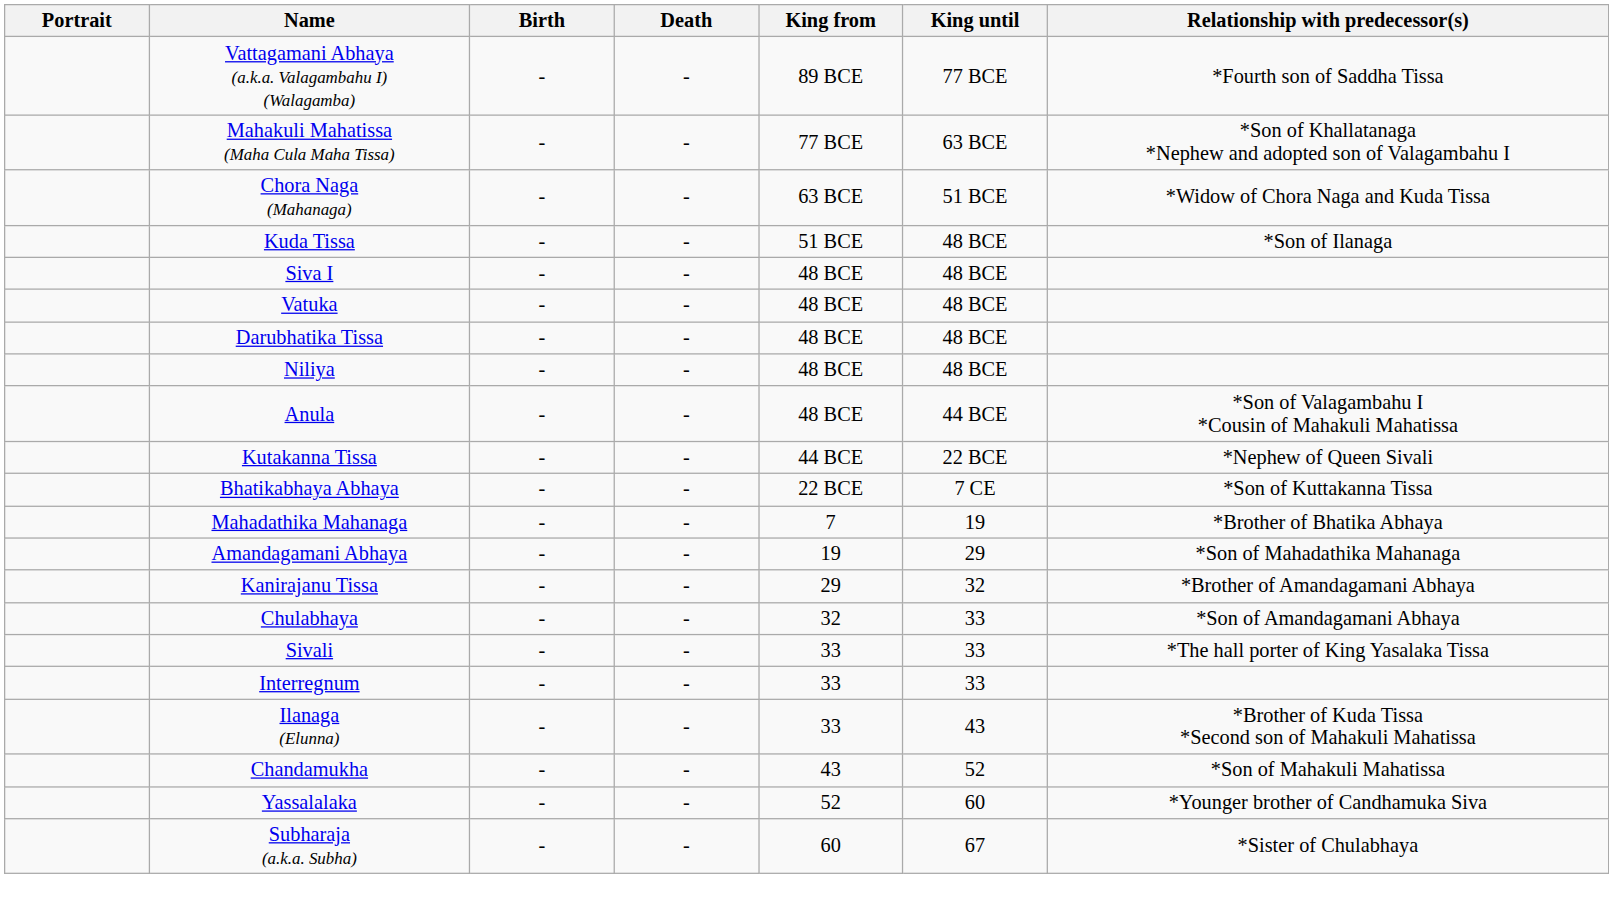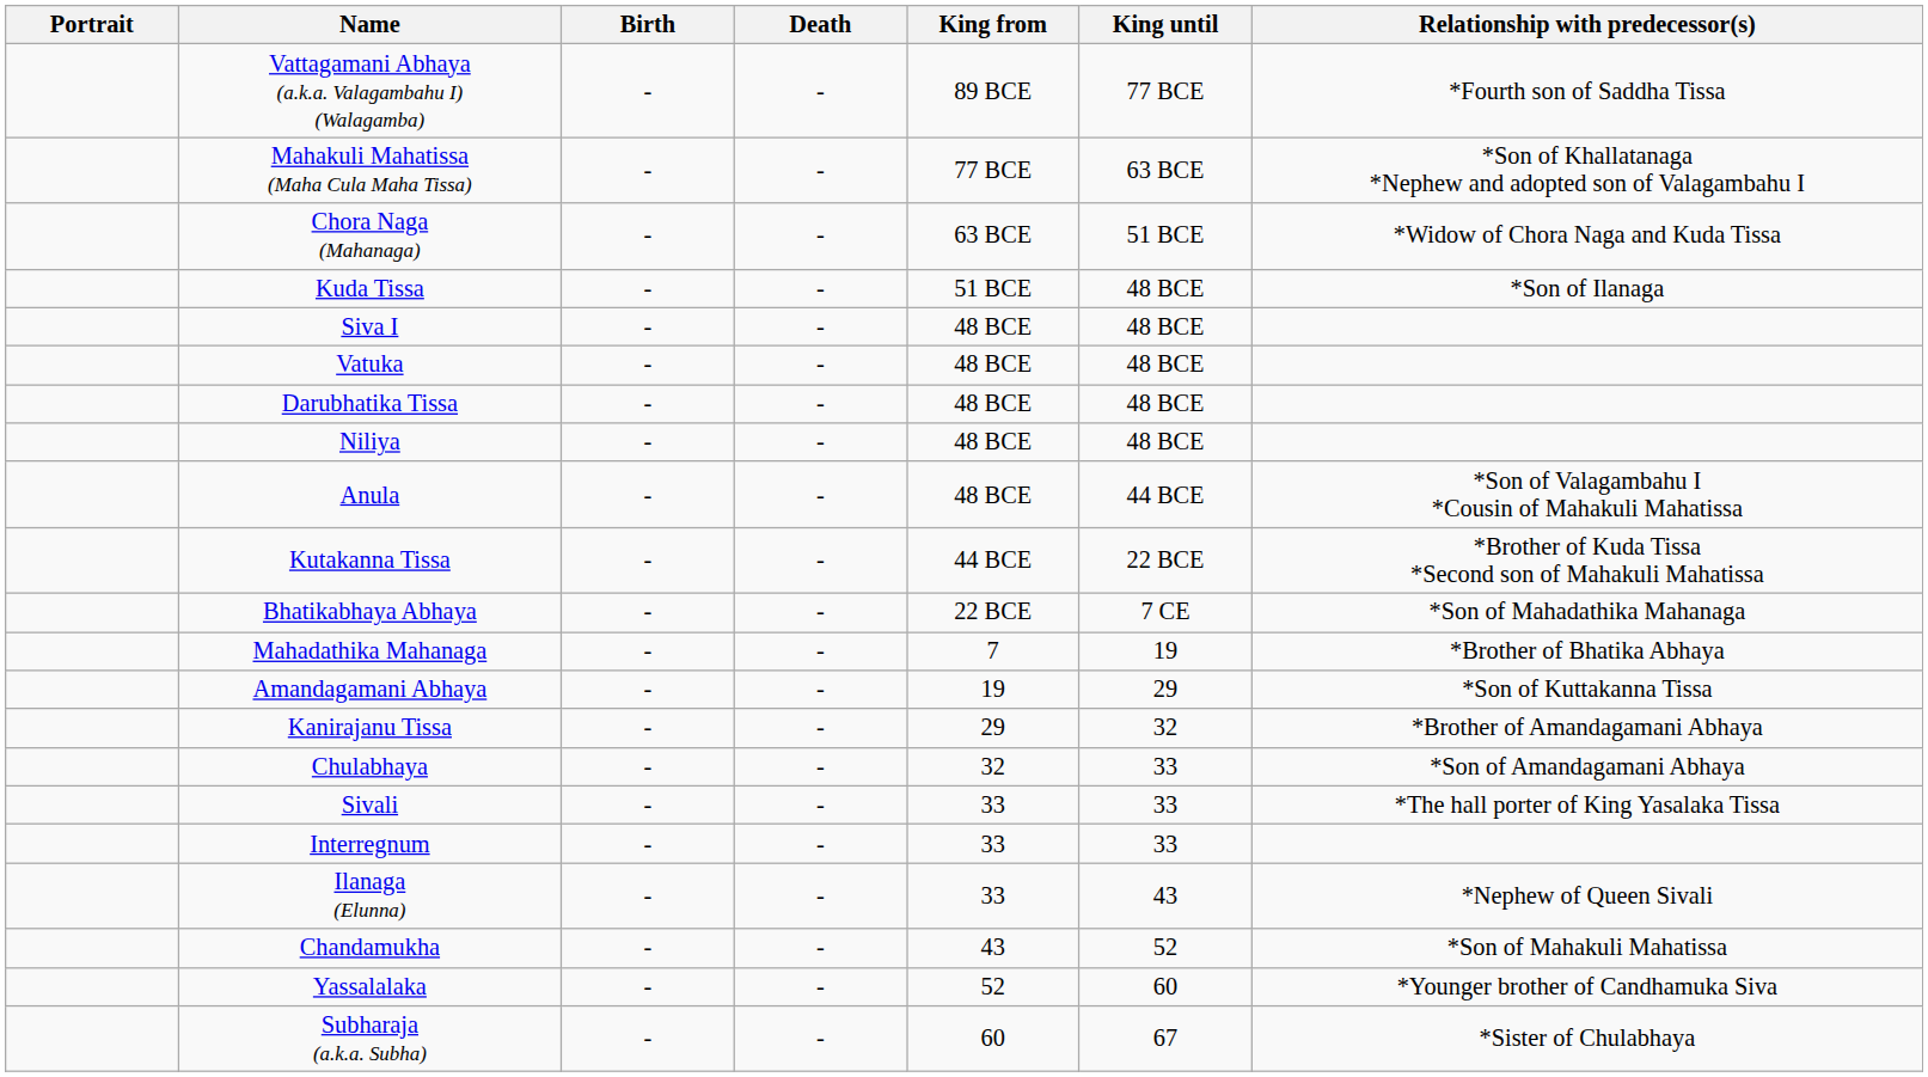Kutakanna Tissa | Relationship with predecessor(s): *Nephew of Queen Sivali -> *Brother of Kuda Tissa *Second son of Mahakuli Mahatissa
Bhatikabhaya Abhaya | Relationship with predecessor(s): *Son of Kuttakanna Tissa -> *Son of Mahadathika Mahanaga
Amandagamani Abhaya | Relationship with predecessor(s): *Son of Mahadathika Mahanaga -> *Son of Kuttakanna Tissa
Ilanaga (Elunna) | Relationship with predecessor(s): *Brother of Kuda Tissa *Second son of Mahakuli Mahatissa -> *Nephew of Queen Sivali
